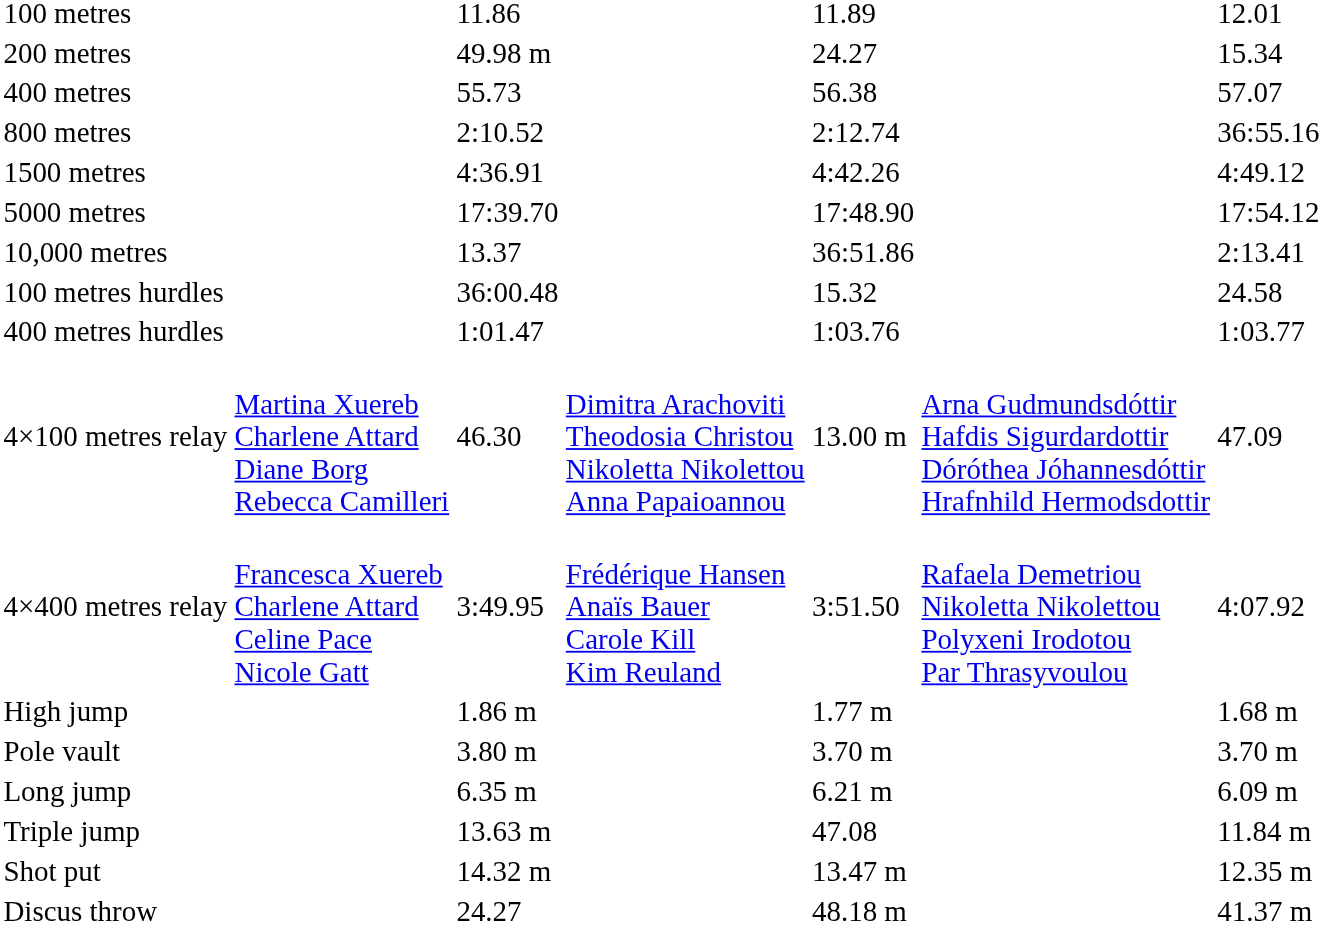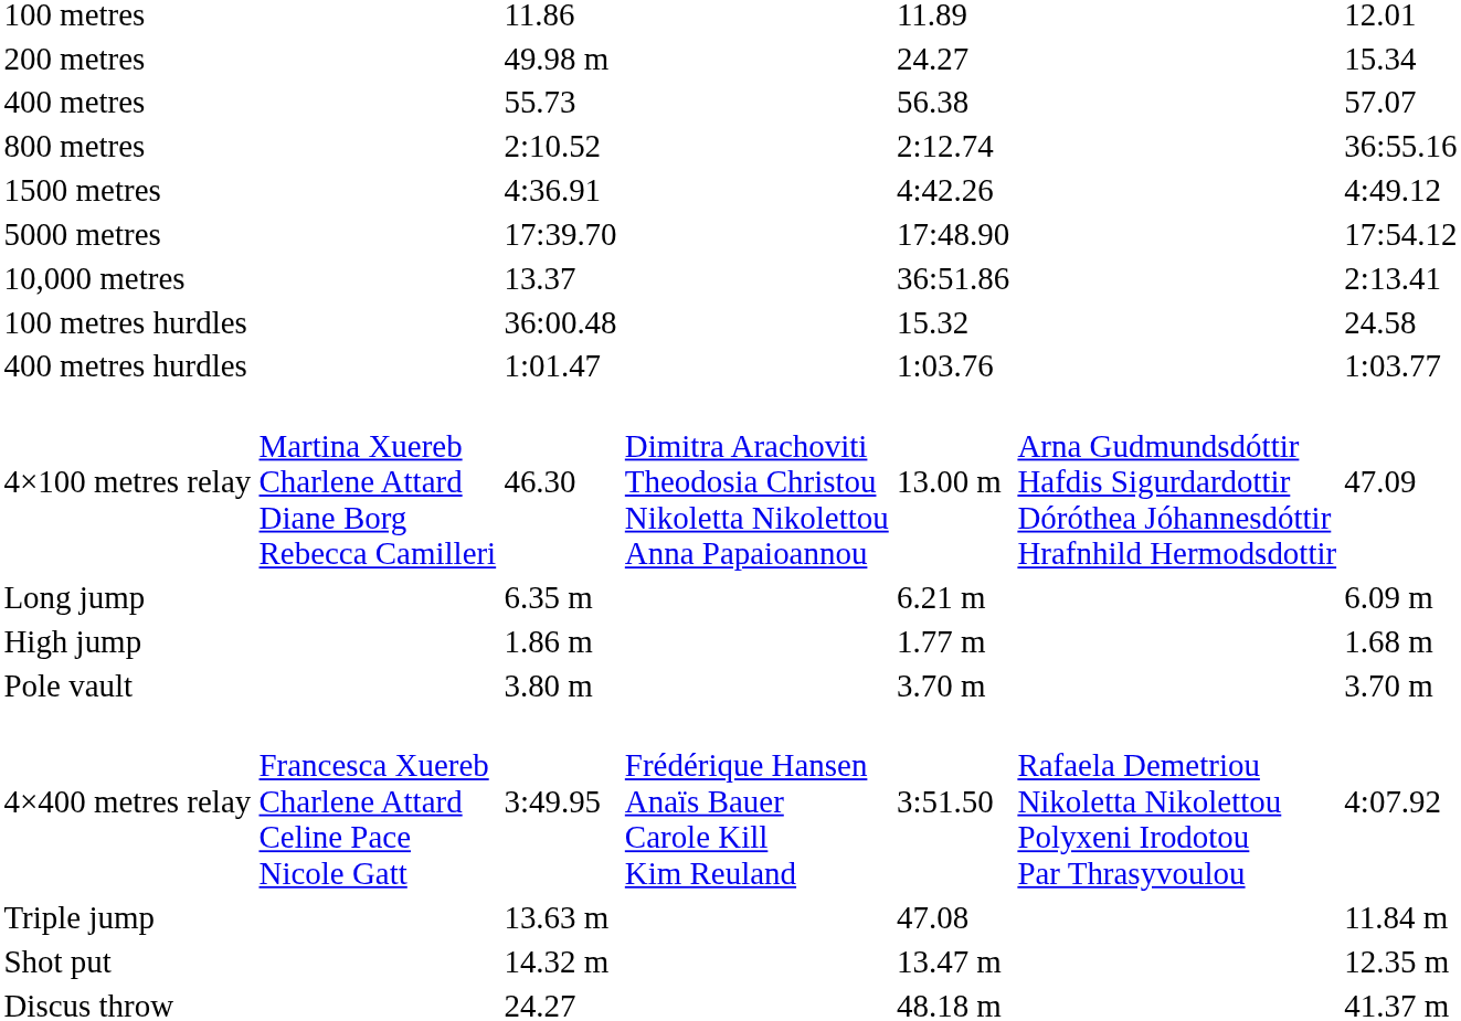rows swapped: 4×400 metres relay <-> Long jump
